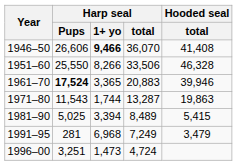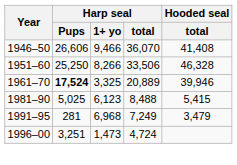1946–50 | Harp seal / 1+ yo: bold -> normal
1951–60 | Harp seal / Pups: 25,550 -> 25,250
1961–70 | Harp seal / 1+ yo: 3,365 -> 3,325
1961–70 | Harp seal / total: 20,883 -> 20,889
- row: 1971–80 | 11,543 | 1,744 | 13,287 | 19,863
1981–90 | Harp seal / 1+ yo: 3,394 -> 6,123
1981–90 | Harp seal / total: 8,489 -> 8,488
